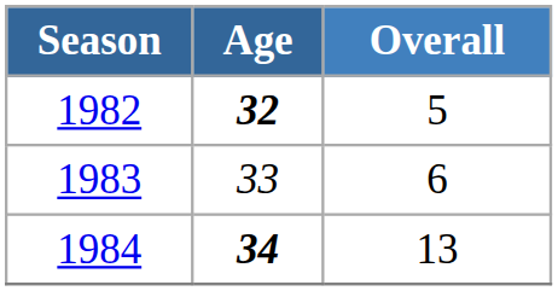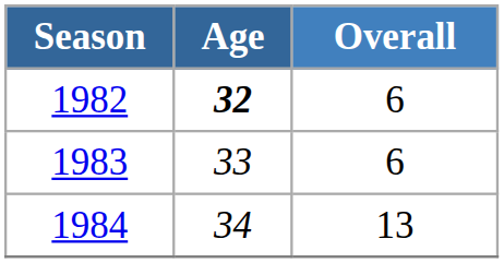1982 | Overall: 5 -> 6
1984 | Age: bold -> normal
